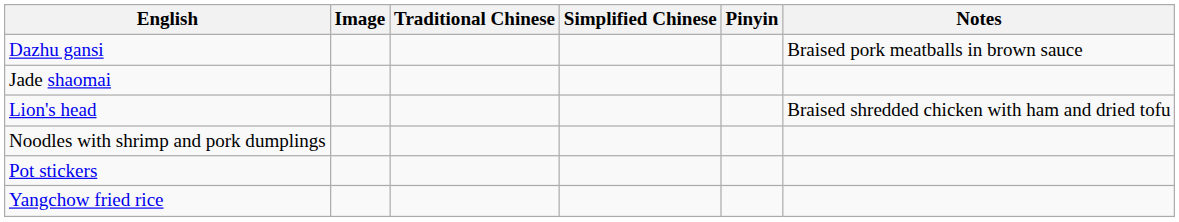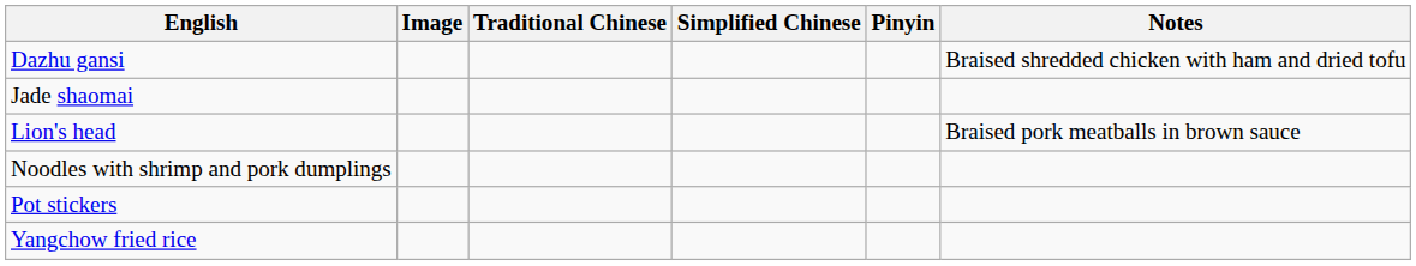Dazhu gansi | Notes: Braised pork meatballs in brown sauce -> Braised shredded chicken with ham and dried tofu
Lion's head | Notes: Braised shredded chicken with ham and dried tofu -> Braised pork meatballs in brown sauce
